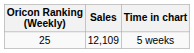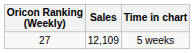5 weeks | Oricon Ranking (Weekly): 25 -> 27
